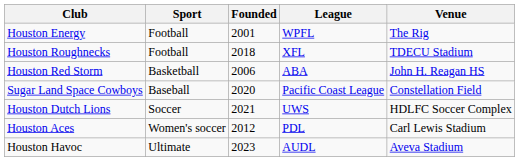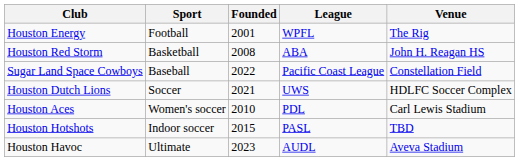- row: Houston Roughnecks | Football | 2018 | XFL | TDECU Stadium
Houston Red Storm | Founded: 2006 -> 2008
Sugar Land Space Cowboys | Founded: 2020 -> 2022
Houston Aces | Founded: 2012 -> 2010
+ row: Houston Hotshots | Indoor soccer | 2015 | PASL | TBD
